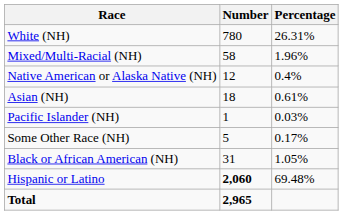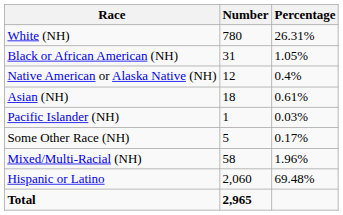rows swapped: Black or African American (NH) <-> Mixed/Multi-Racial (NH)
Hispanic or Latino | Number: bold -> normal
